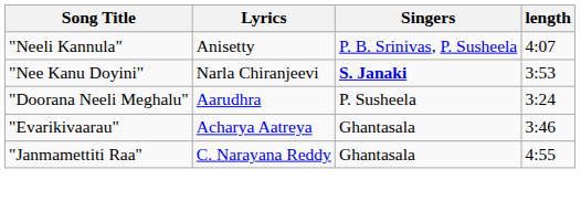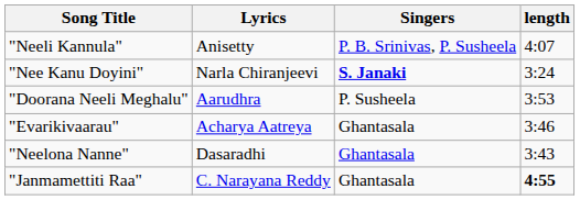"Nee Kanu Doyini" | length: 3:53 -> 3:24
"Doorana Neeli Meghalu" | length: 3:24 -> 3:53
+ row: "Neelona Nanne" | Dasaradhi | Ghantasala | 3:43
"Janmamettiti Raa" | length: normal -> bold
